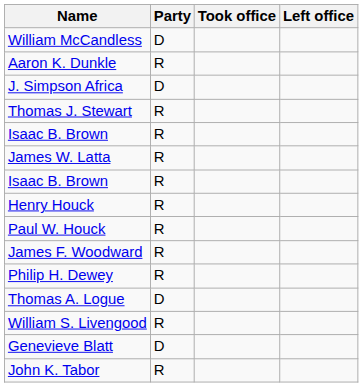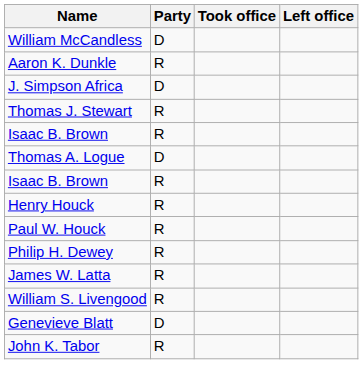rows swapped: James W. Latta <-> Thomas A. Logue
- row: James F. Woodward | R
